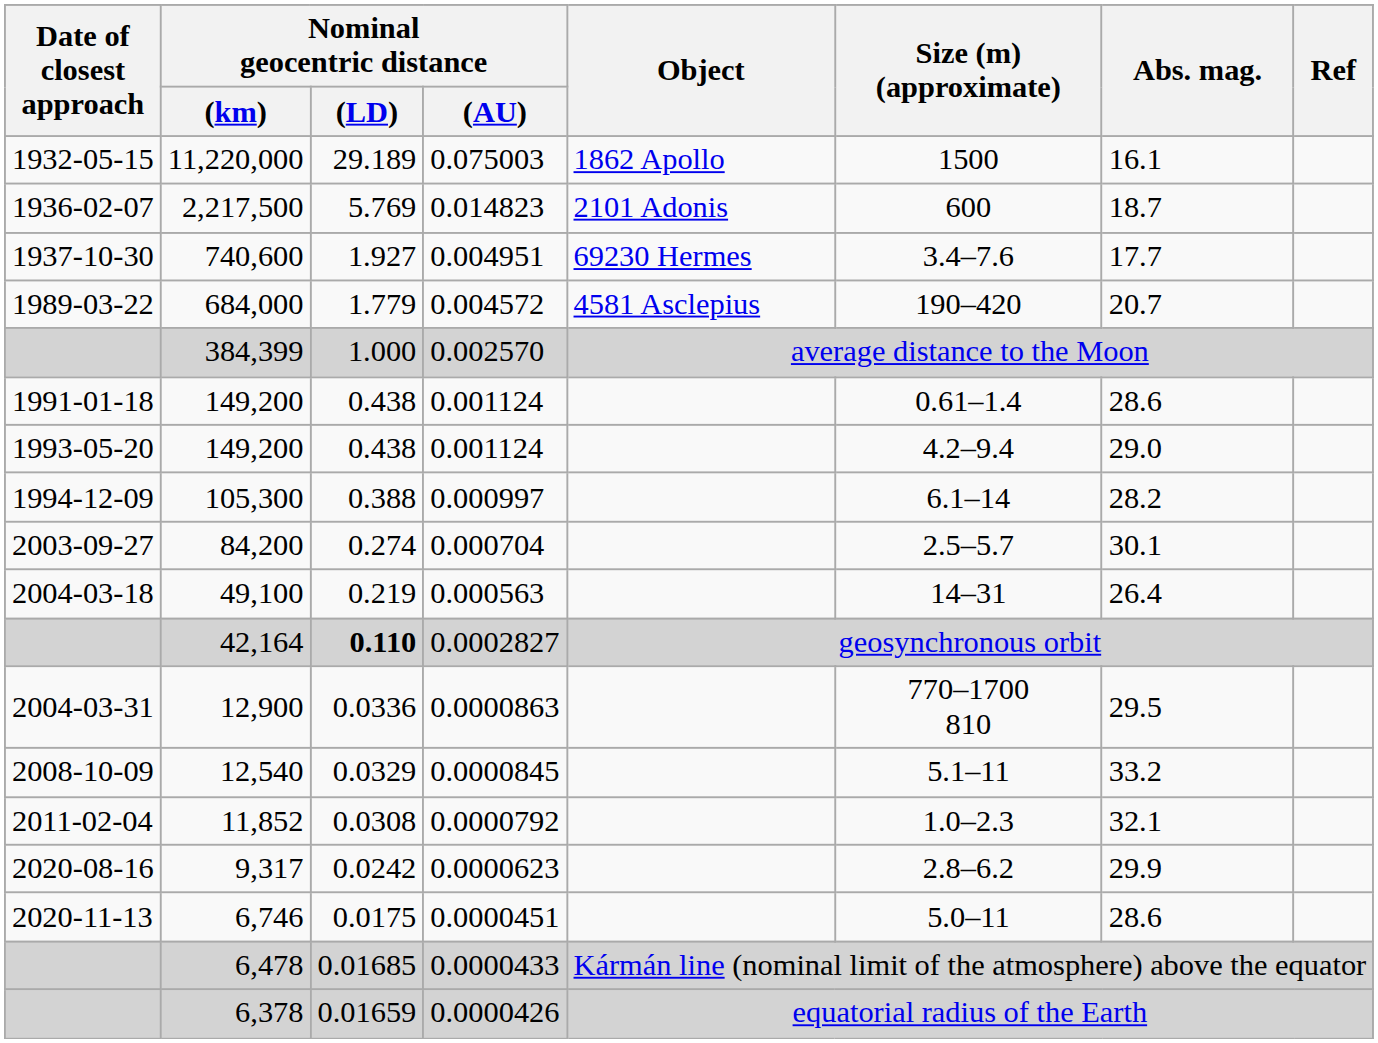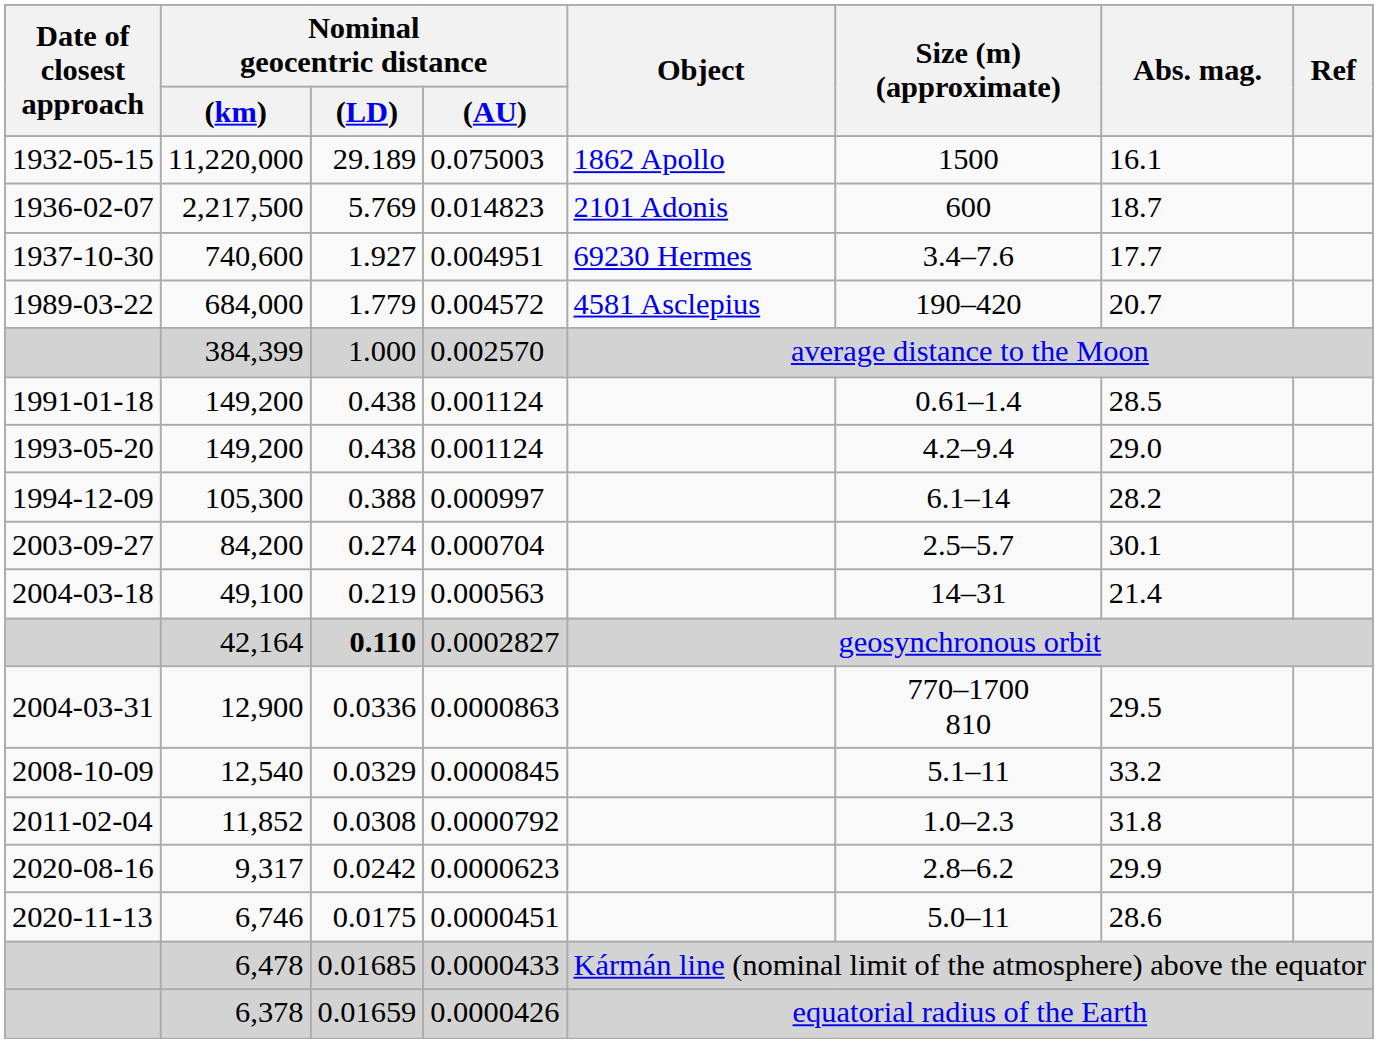1991-01-18 / 149,200 | Abs. mag.: 28.6 -> 28.5
49,100 | Abs. mag.: 26.4 -> 21.4
11,852 | Abs. mag.: 32.1 -> 31.8
